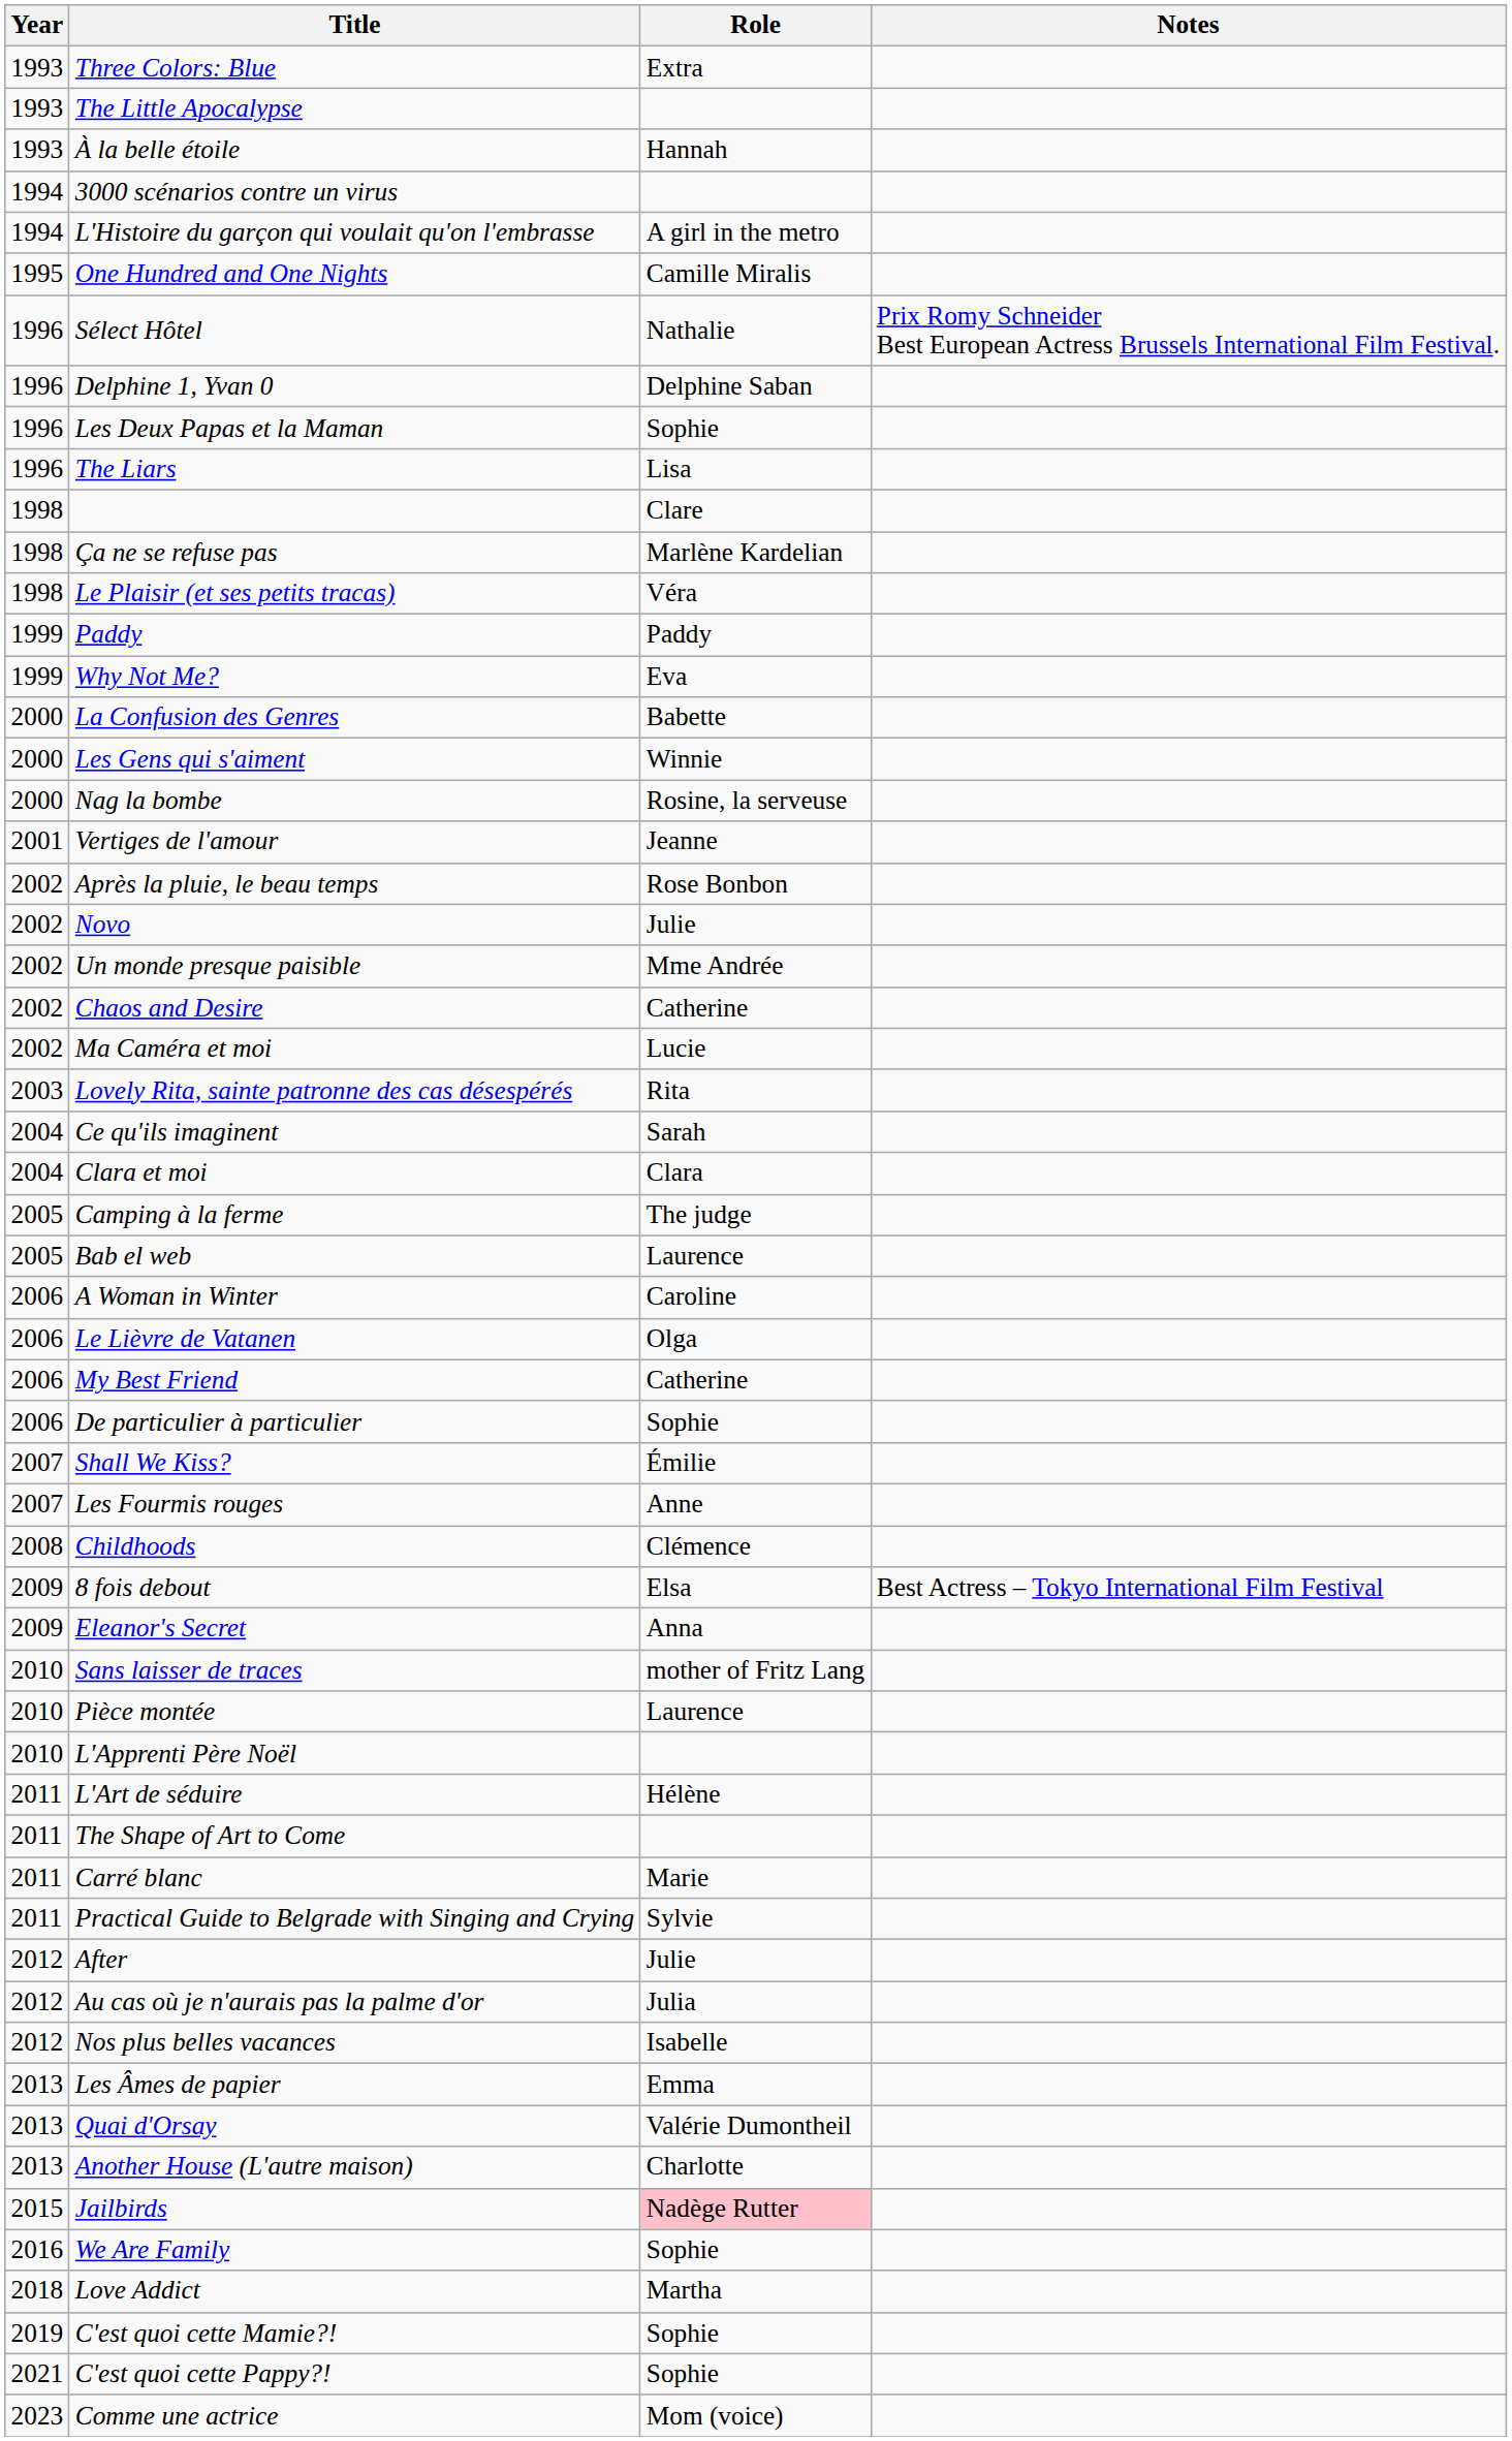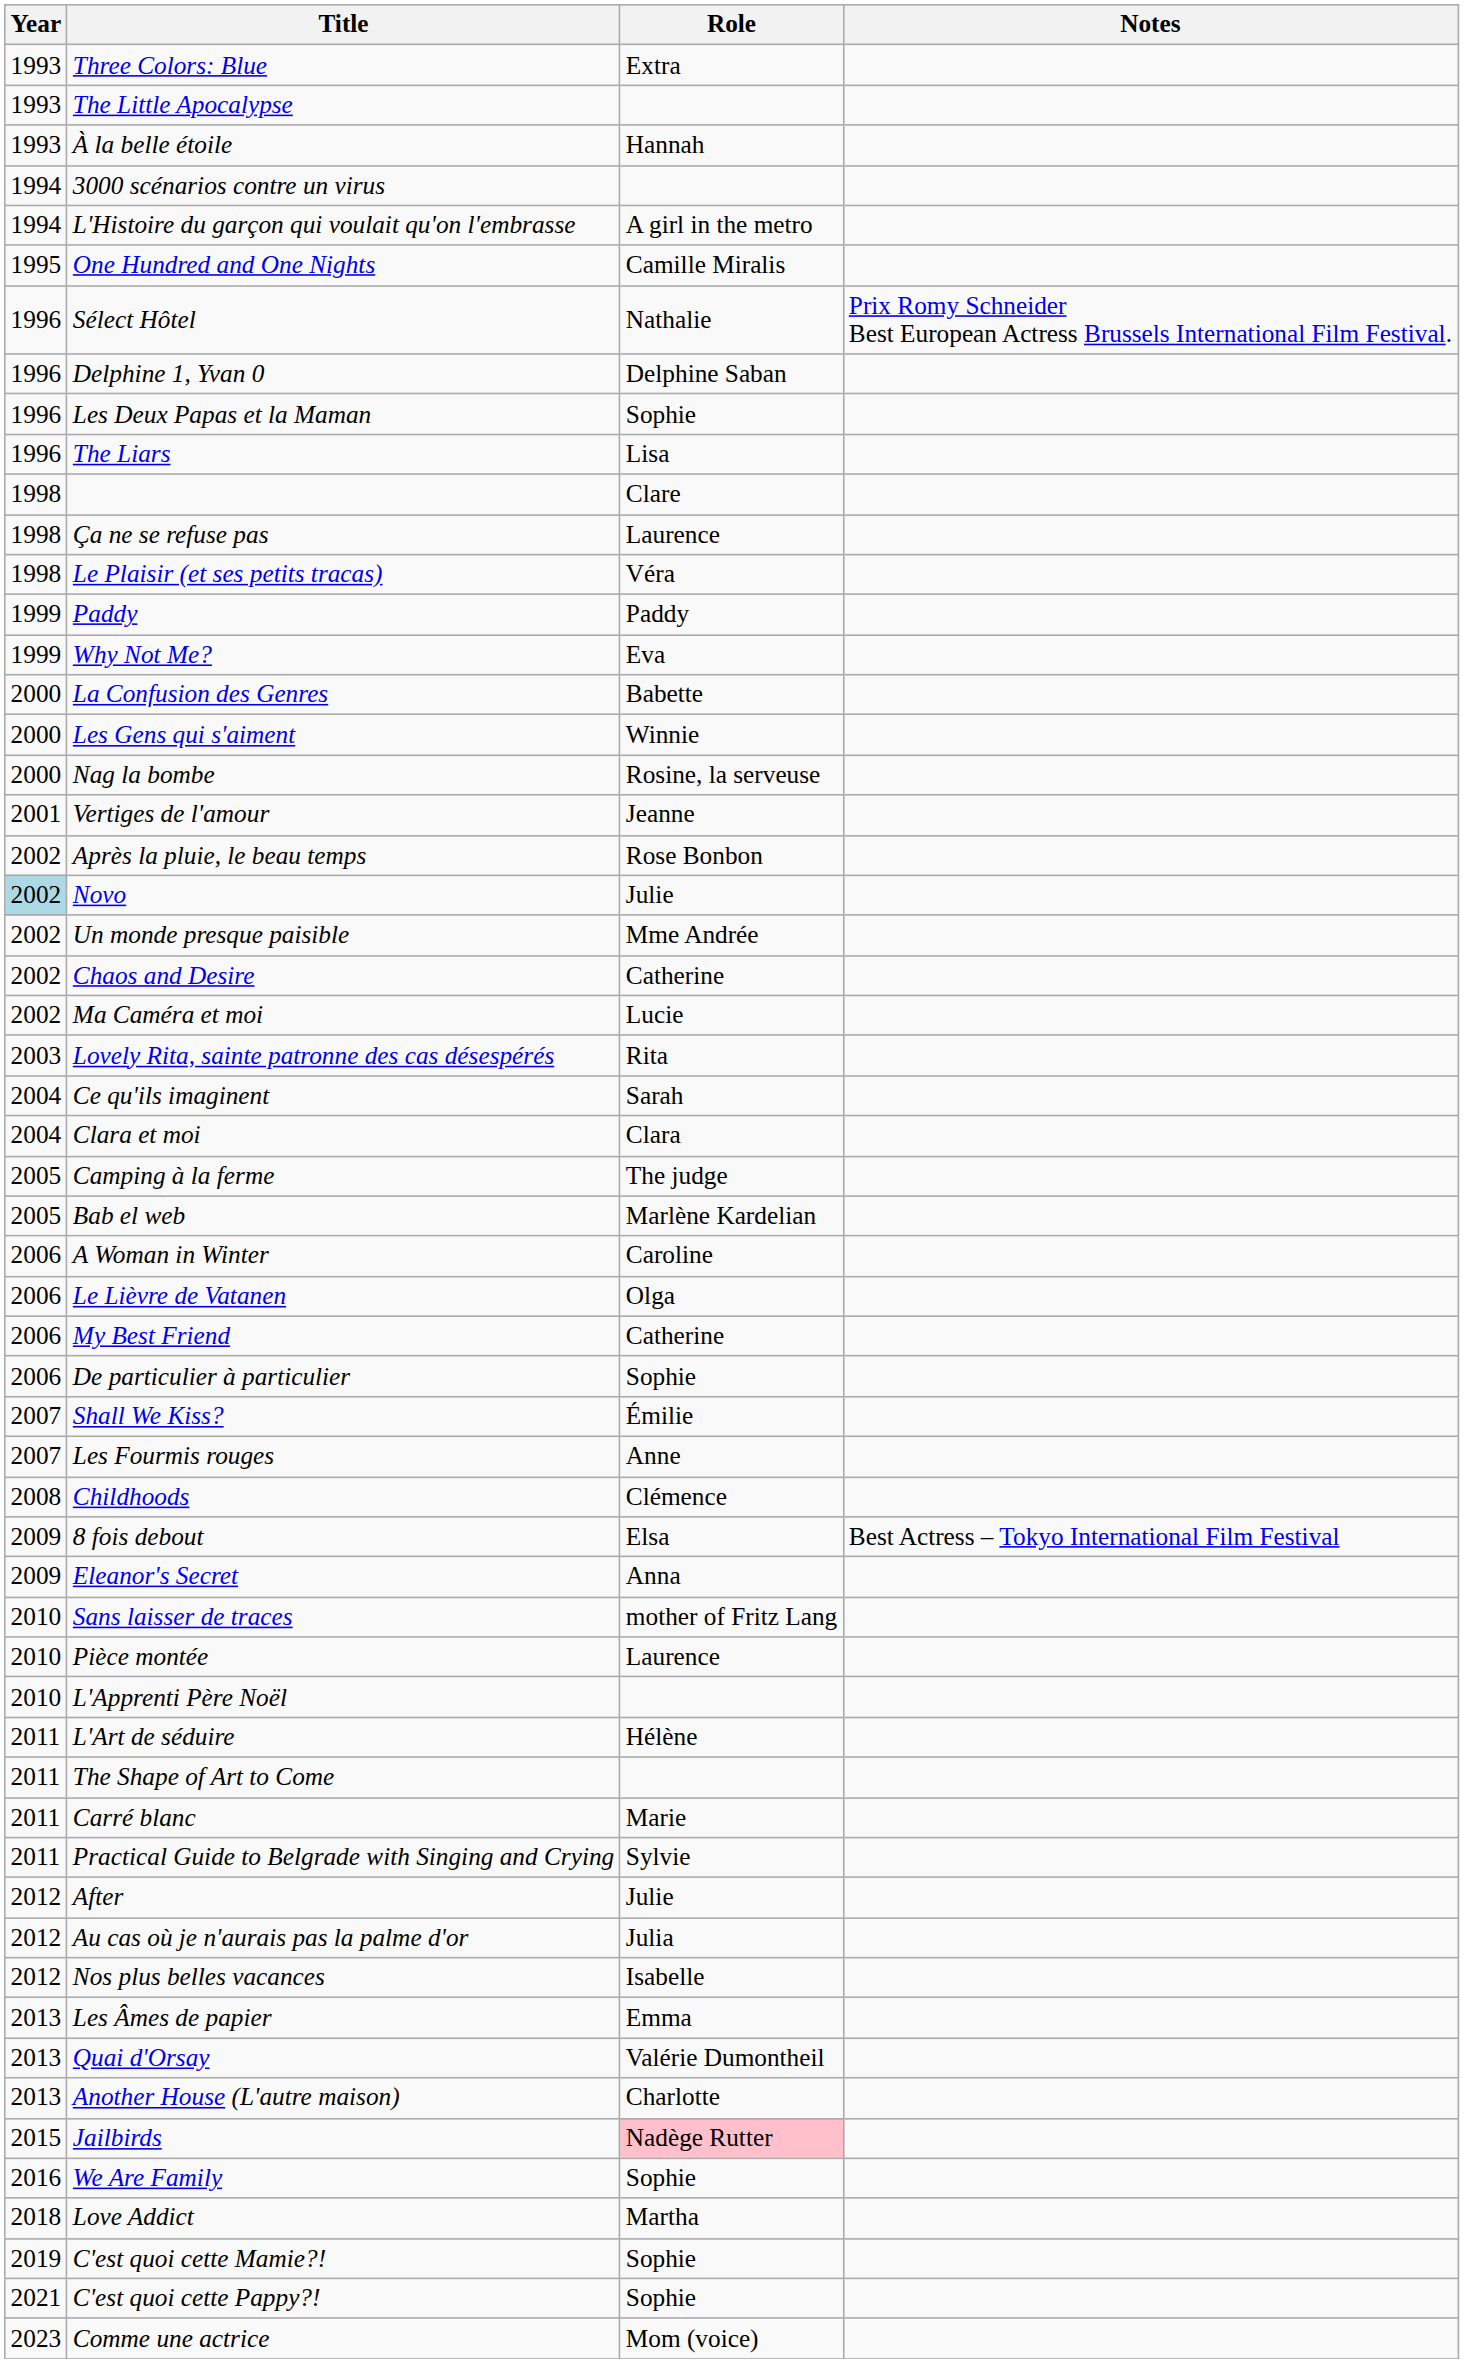Ça ne se refuse pas | Role: Marlène Kardelian -> Laurence
Novo | Year: no background -> lightblue background
Bab el web | Role: Laurence -> Marlène Kardelian
